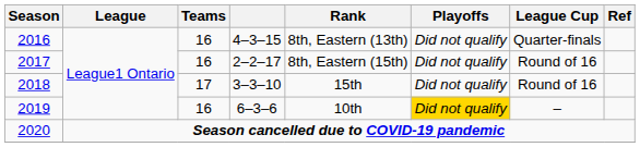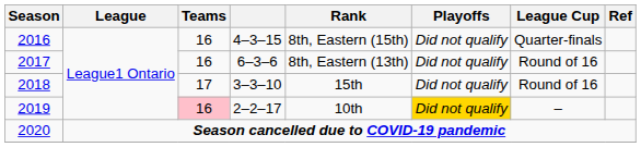2016 | Rank: 8th, Eastern (13th) -> 8th, Eastern (15th)
2017 | column 4: 2–2–17 -> 6–3–6
2017 | Rank: 8th, Eastern (15th) -> 8th, Eastern (13th)
2019 | Teams: no background -> pink background
2019 | column 4: 6–3–6 -> 2–2–17
